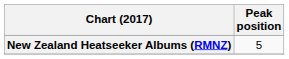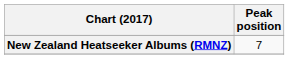New Zealand Heatseeker Albums (RMNZ) | Peak position: 5 -> 7
